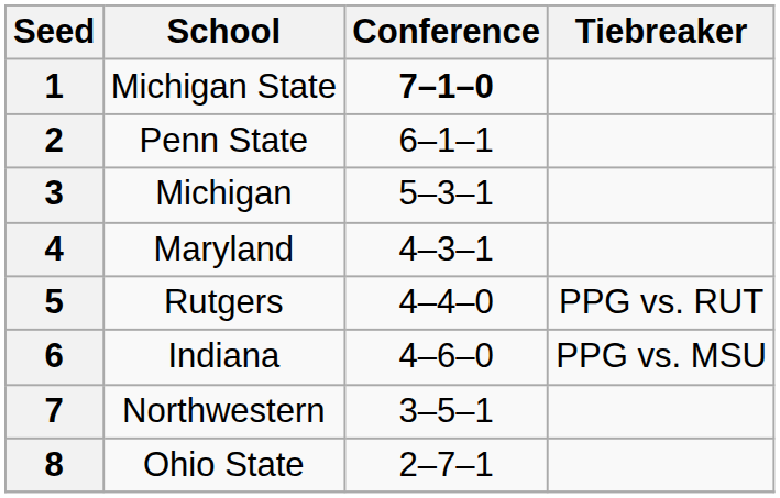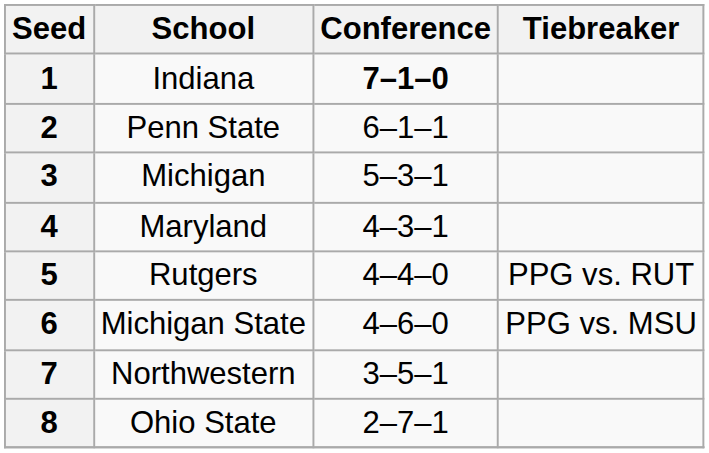1 | School: Michigan State -> Indiana
6 | School: Indiana -> Michigan State
